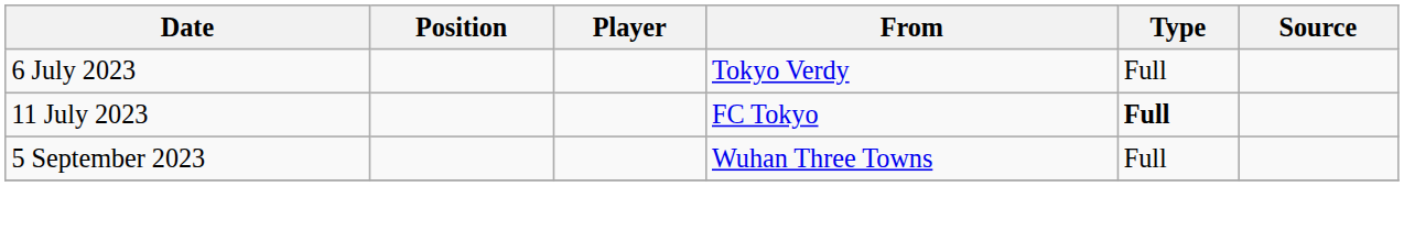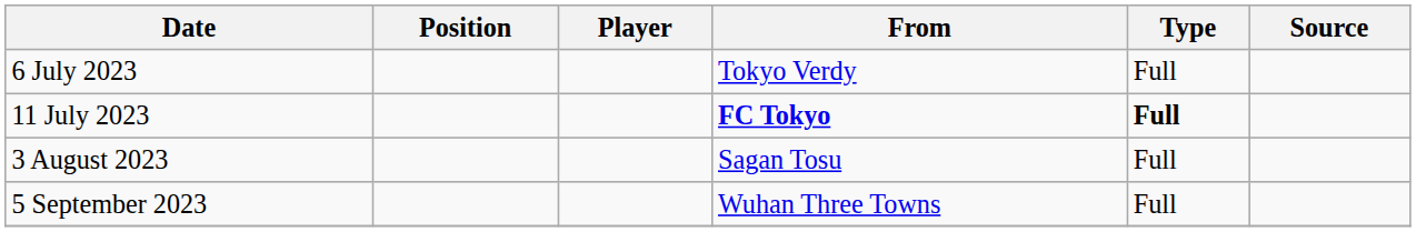11 July 2023 | From: normal -> bold
+ row: 3 August 2023 | Sagan Tosu | Full
